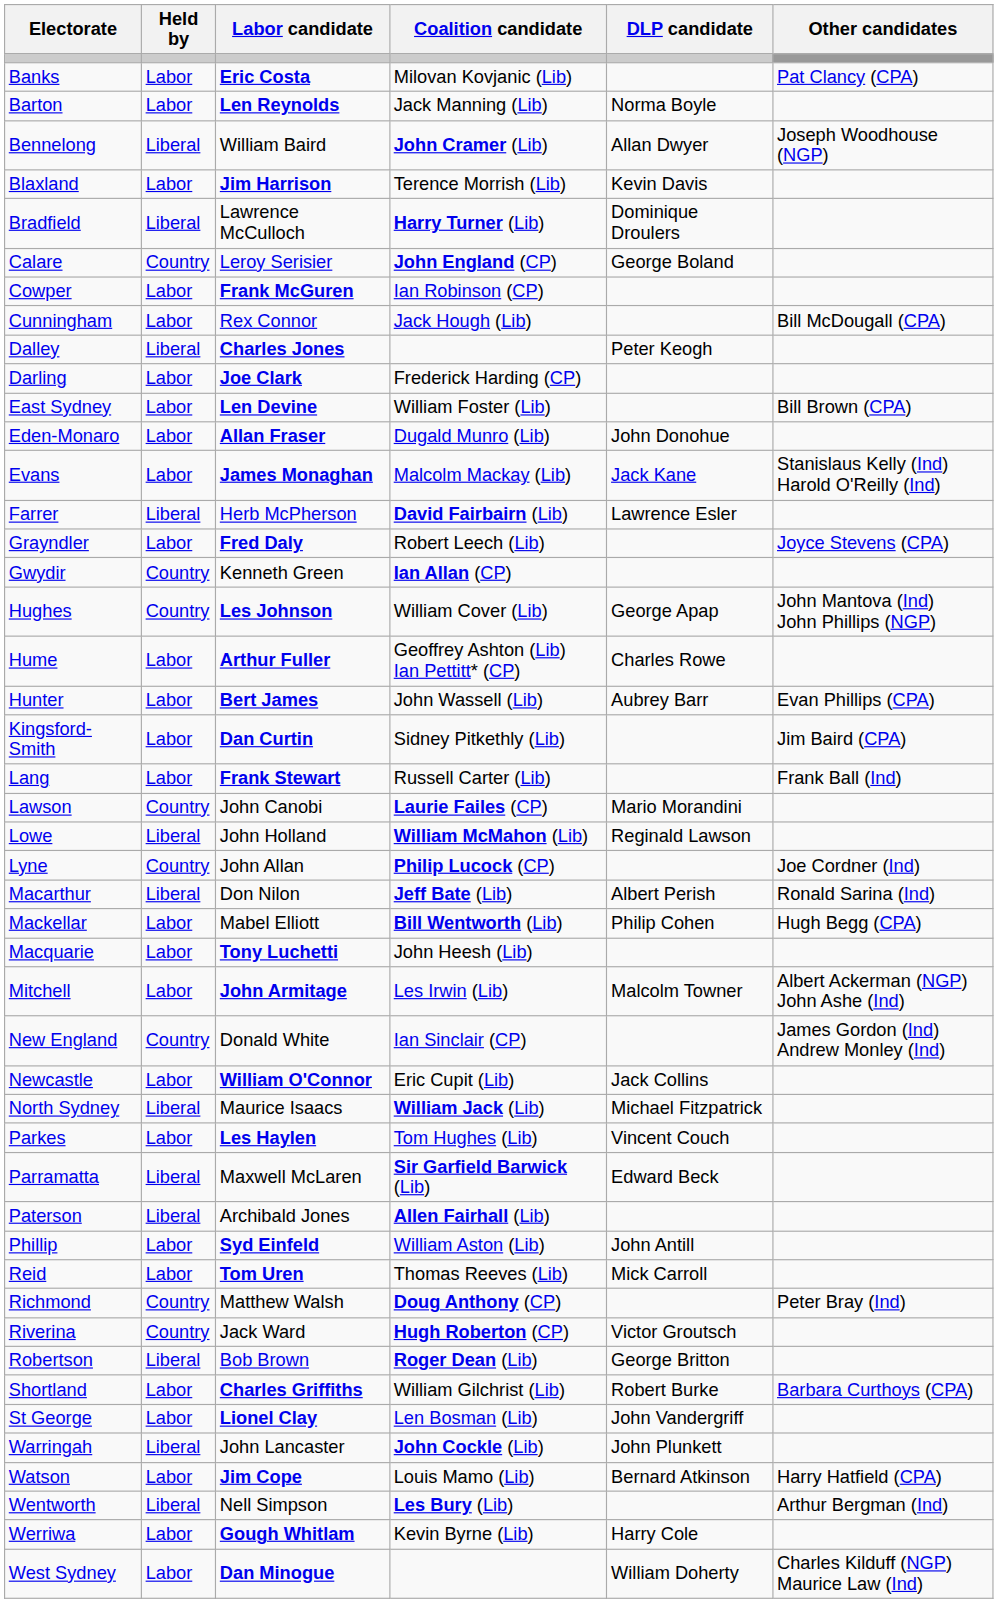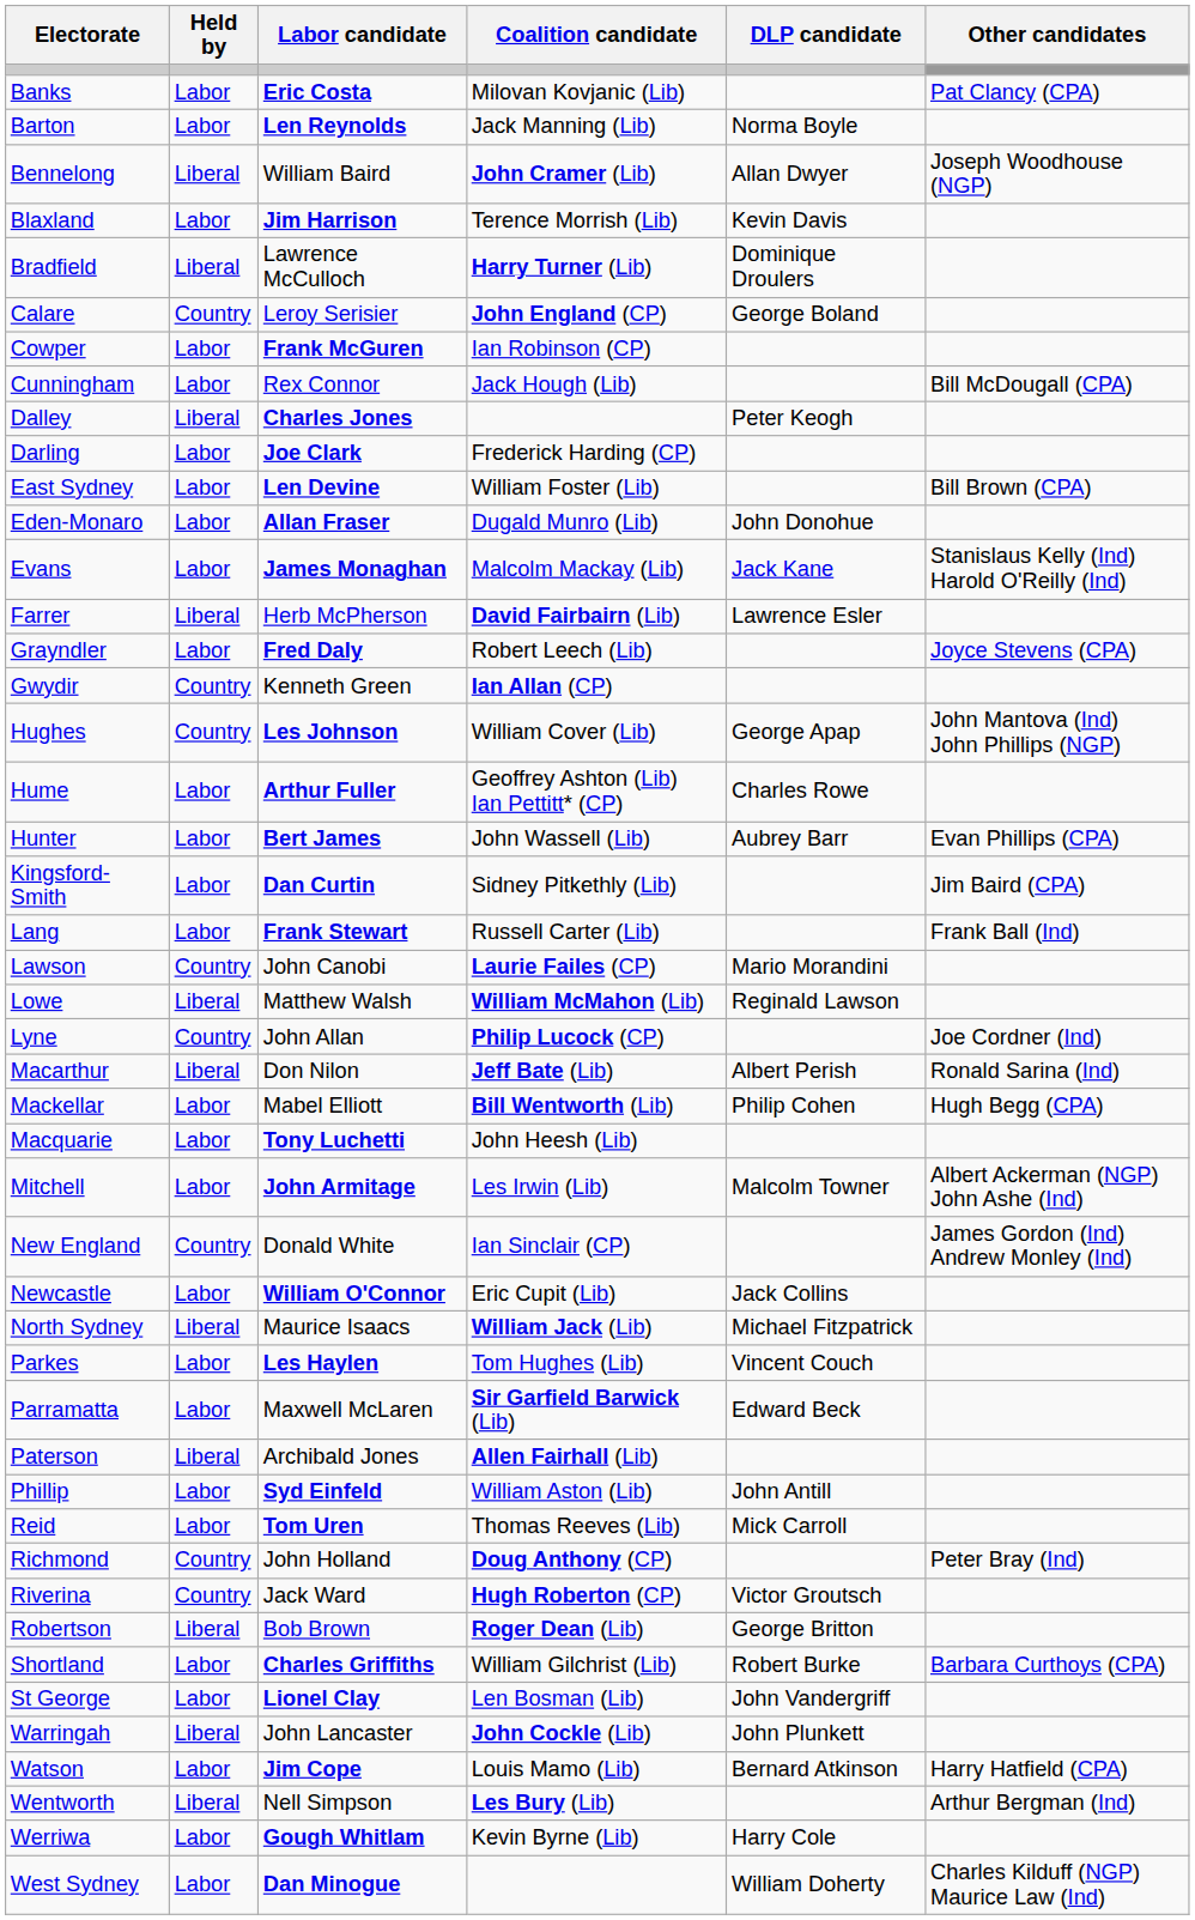Lowe | Labor candidate: John Holland -> Matthew Walsh
Parramatta | Held by: Liberal -> Labor
Richmond | Labor candidate: Matthew Walsh -> John Holland
